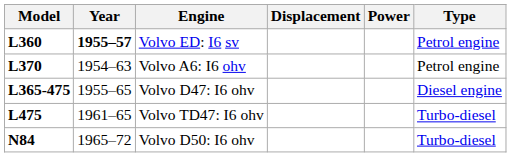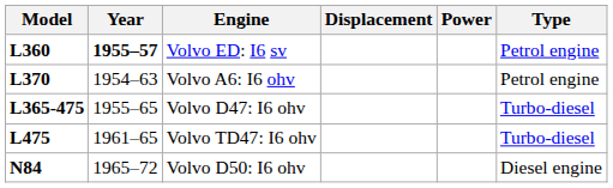Volvo D47: I6 ohv | Type: Diesel engine -> Turbo-diesel
Volvo D50: I6 ohv | Type: Turbo-diesel -> Diesel engine
